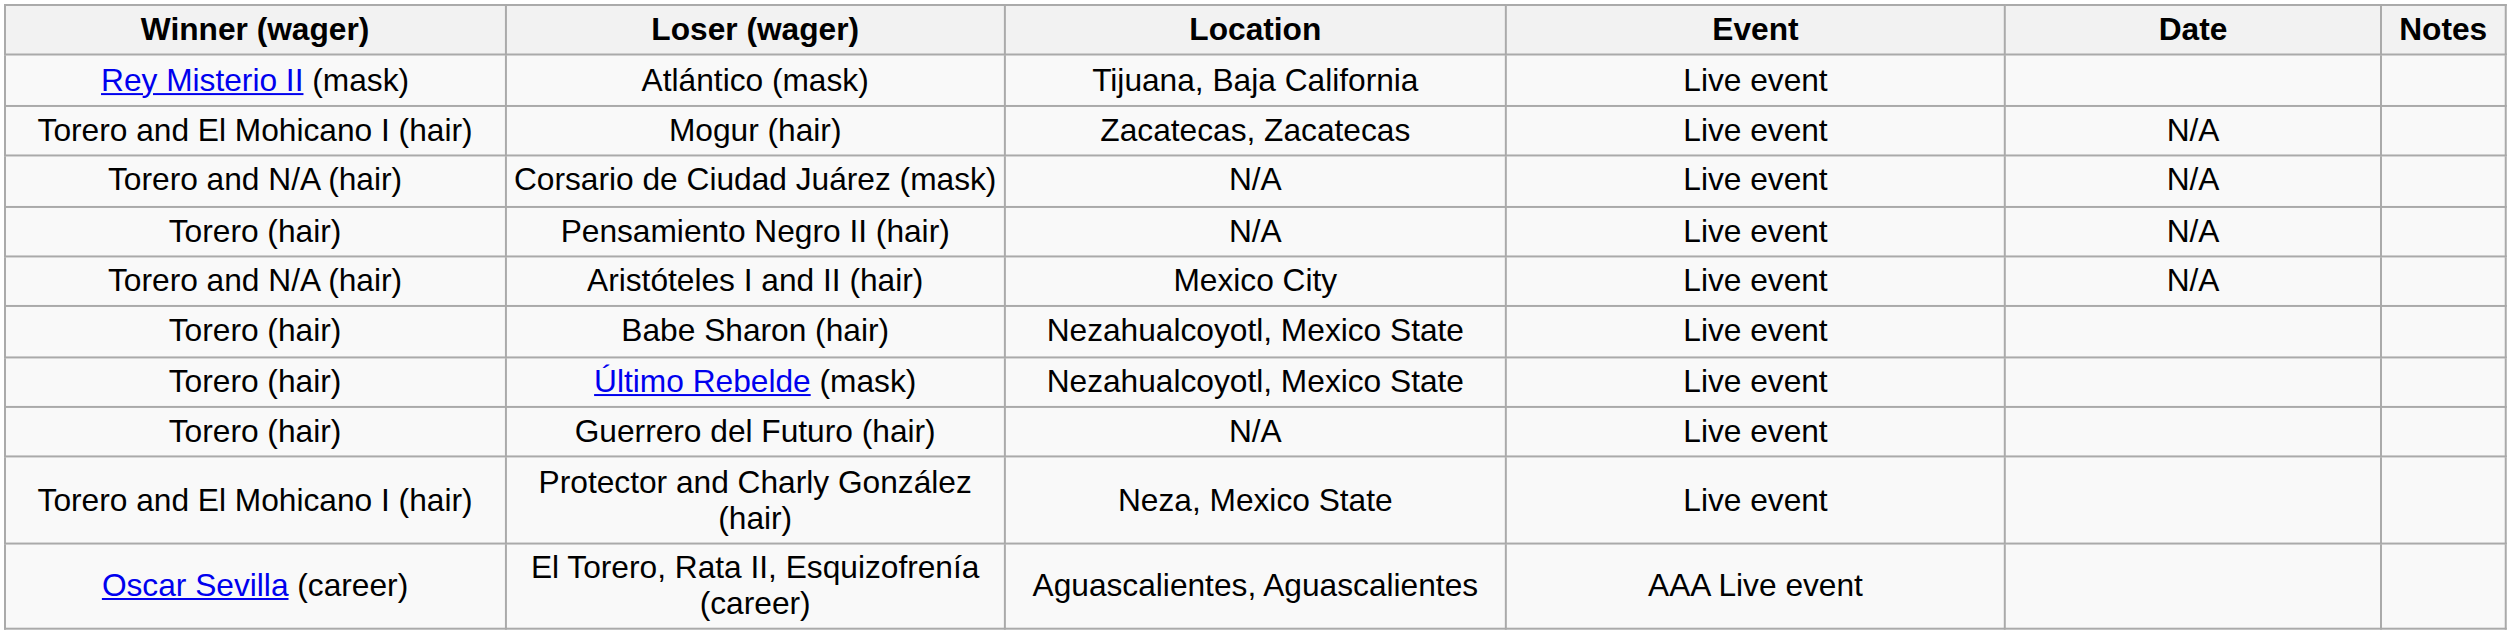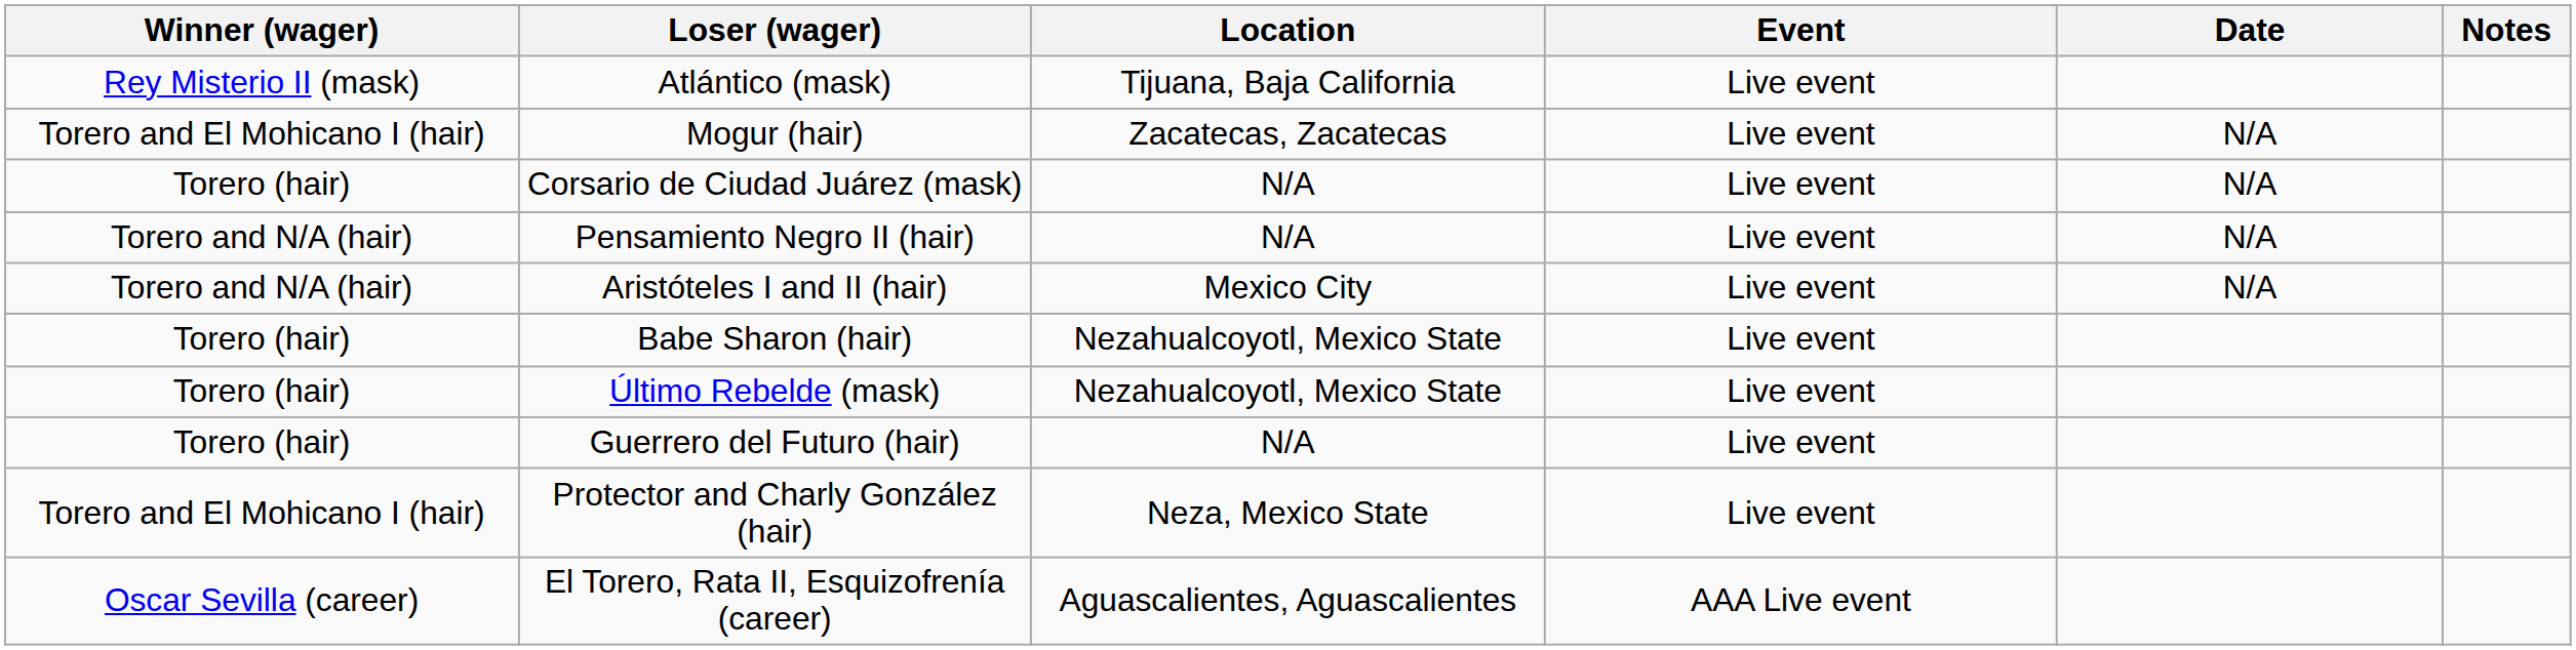Corsario de Ciudad Juárez (mask) | Winner (wager): Torero and N/A (hair) -> Torero (hair)
Pensamiento Negro II (hair) | Winner (wager): Torero (hair) -> Torero and N/A (hair)
